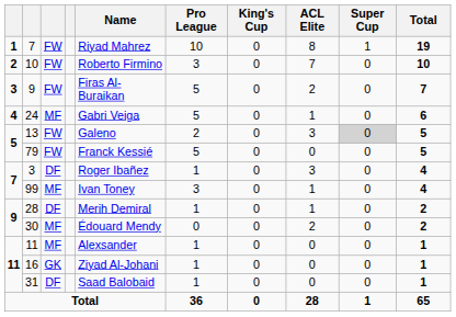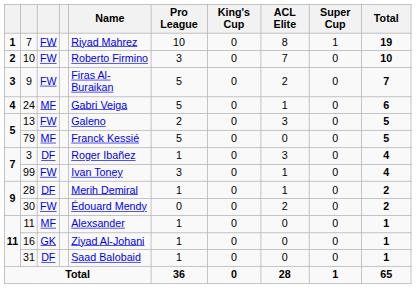13 | Super Cup: lightgrey background -> no background
79 | column 3: FW -> MF
99 | column 3: MF -> FW
30 | column 3: MF -> FW
